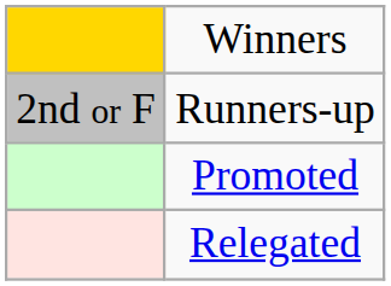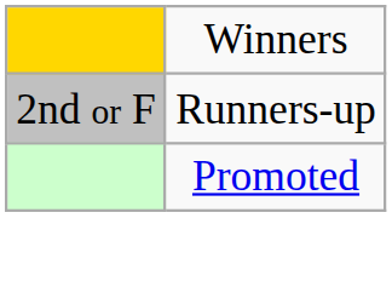- row: Relegated
